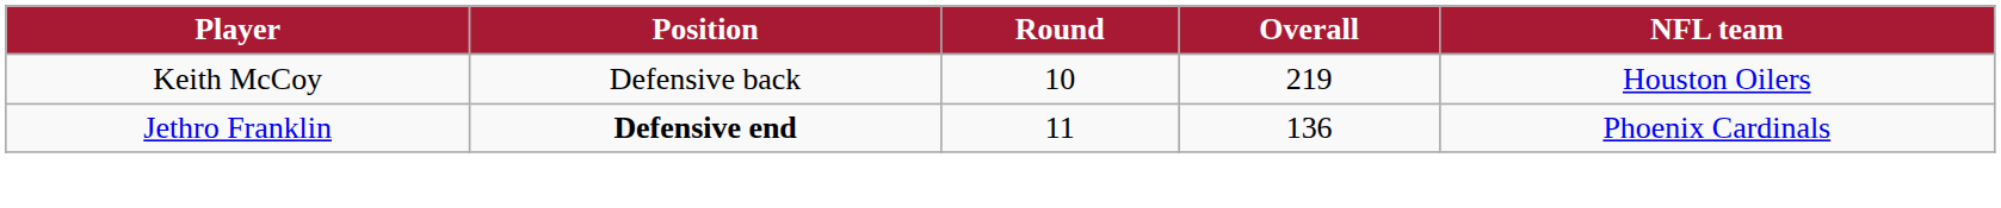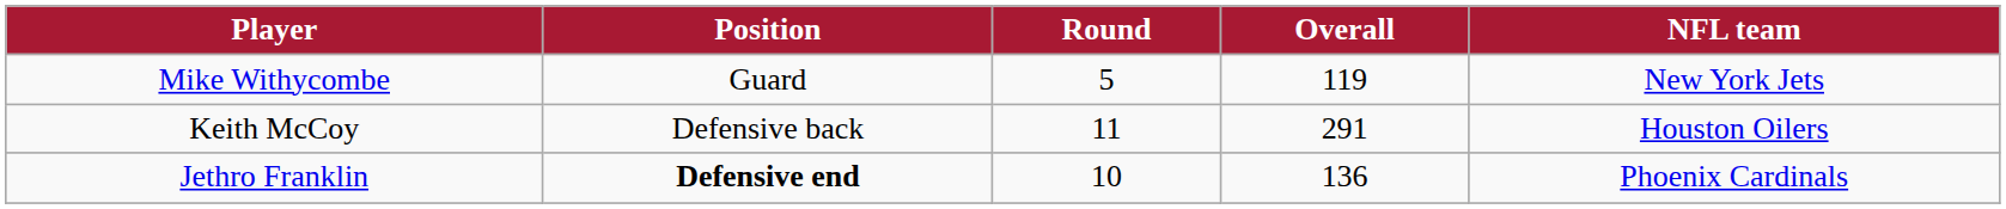+ row: Mike Withycombe | Guard | 5 | 119 | New York Jets
Keith McCoy | Round: 10 -> 11
Keith McCoy | Overall: 219 -> 291
Jethro Franklin | Round: 11 -> 10
